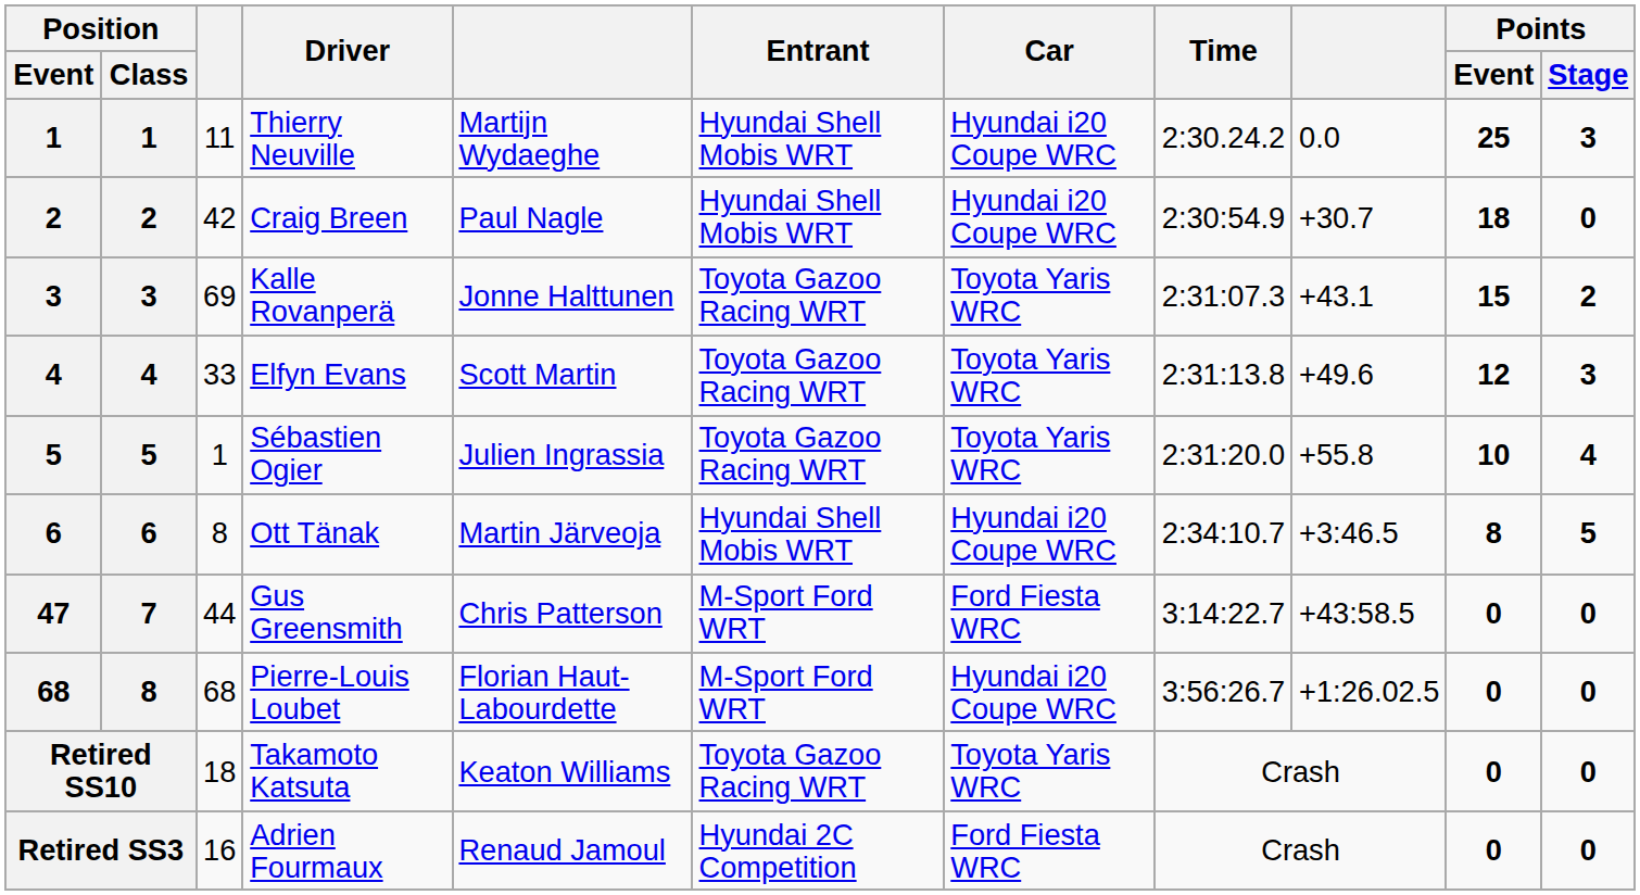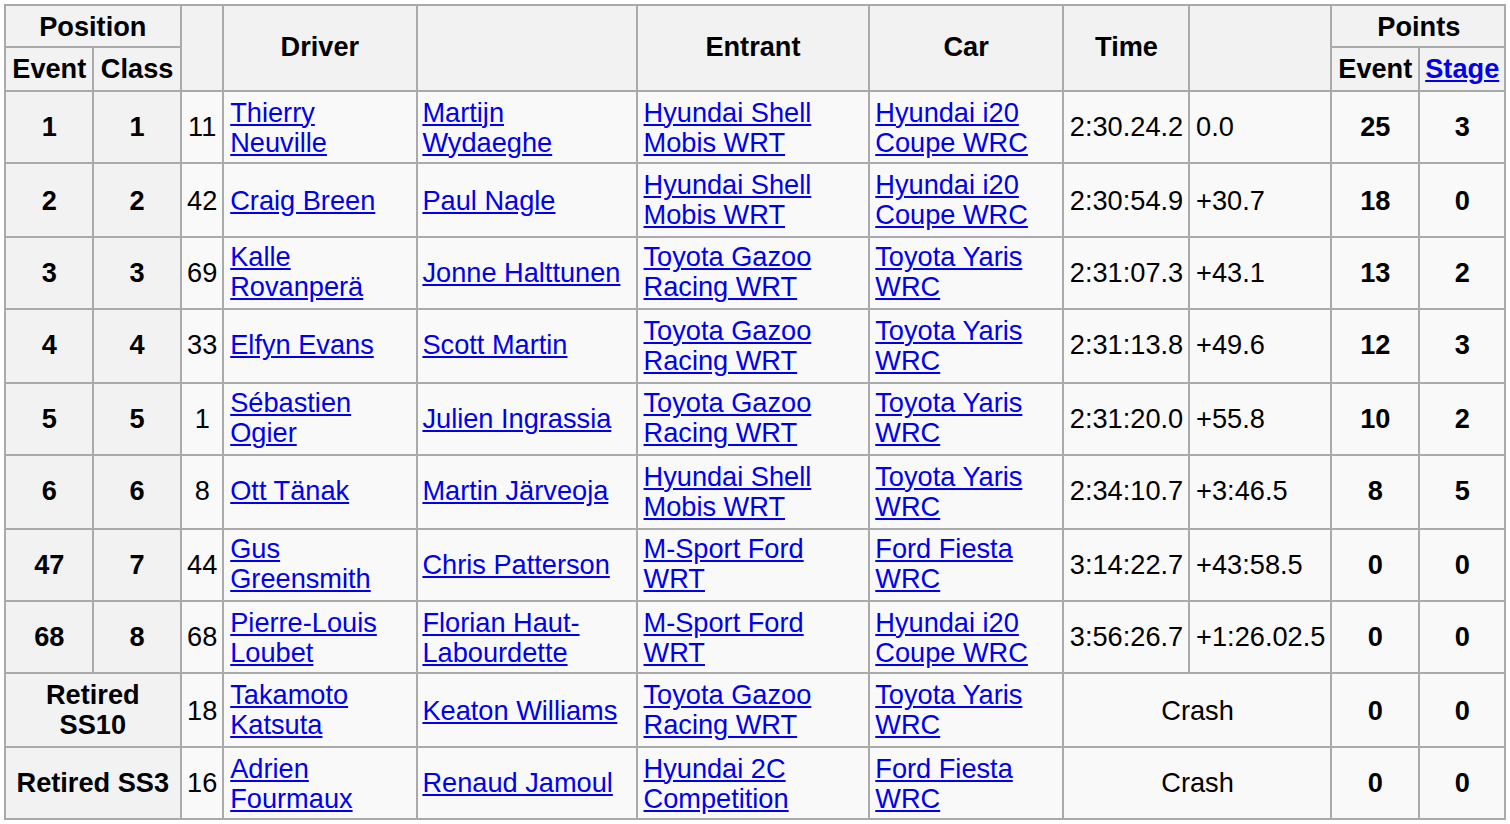Kalle Rovanperä | Points / Event: 15 -> 13
Sébastien Ogier | Points / Stage: 4 -> 2
Ott Tänak | Car: Hyundai i20 Coupe WRC -> Toyota Yaris WRC
